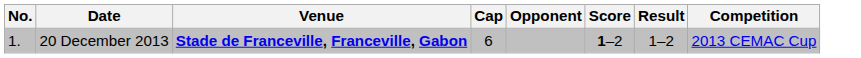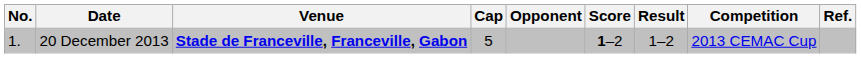+ column: Ref.
20 December 2013 | Cap: 6 -> 5
